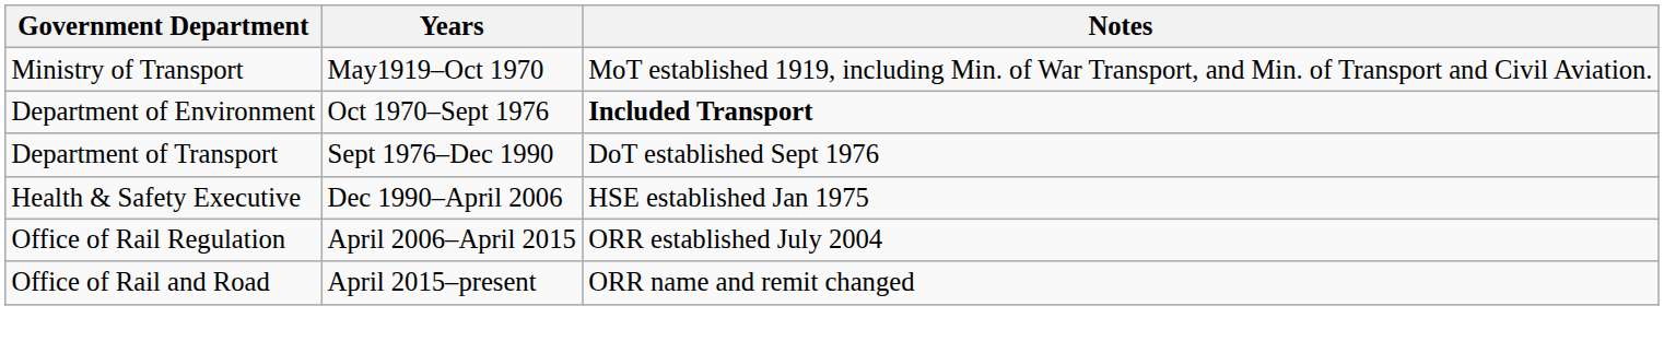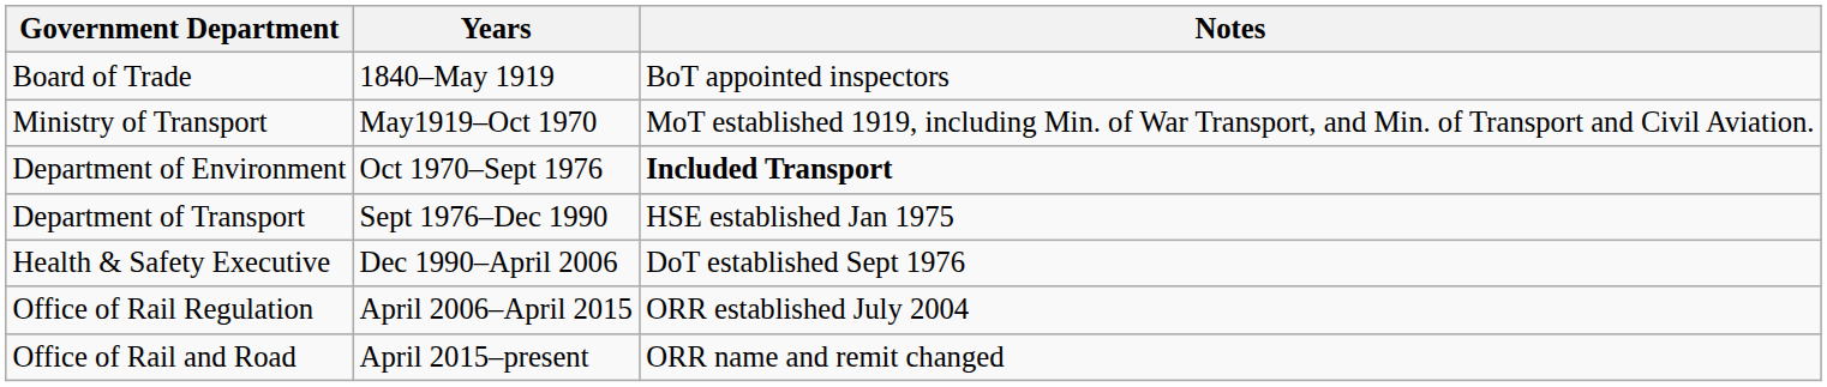+ row: Board of Trade | 1840–May 1919 | BoT appointed inspectors
Department of Transport | Notes: DoT established Sept 1976 -> HSE established Jan 1975
Health & Safety Executive | Notes: HSE established Jan 1975 -> DoT established Sept 1976
